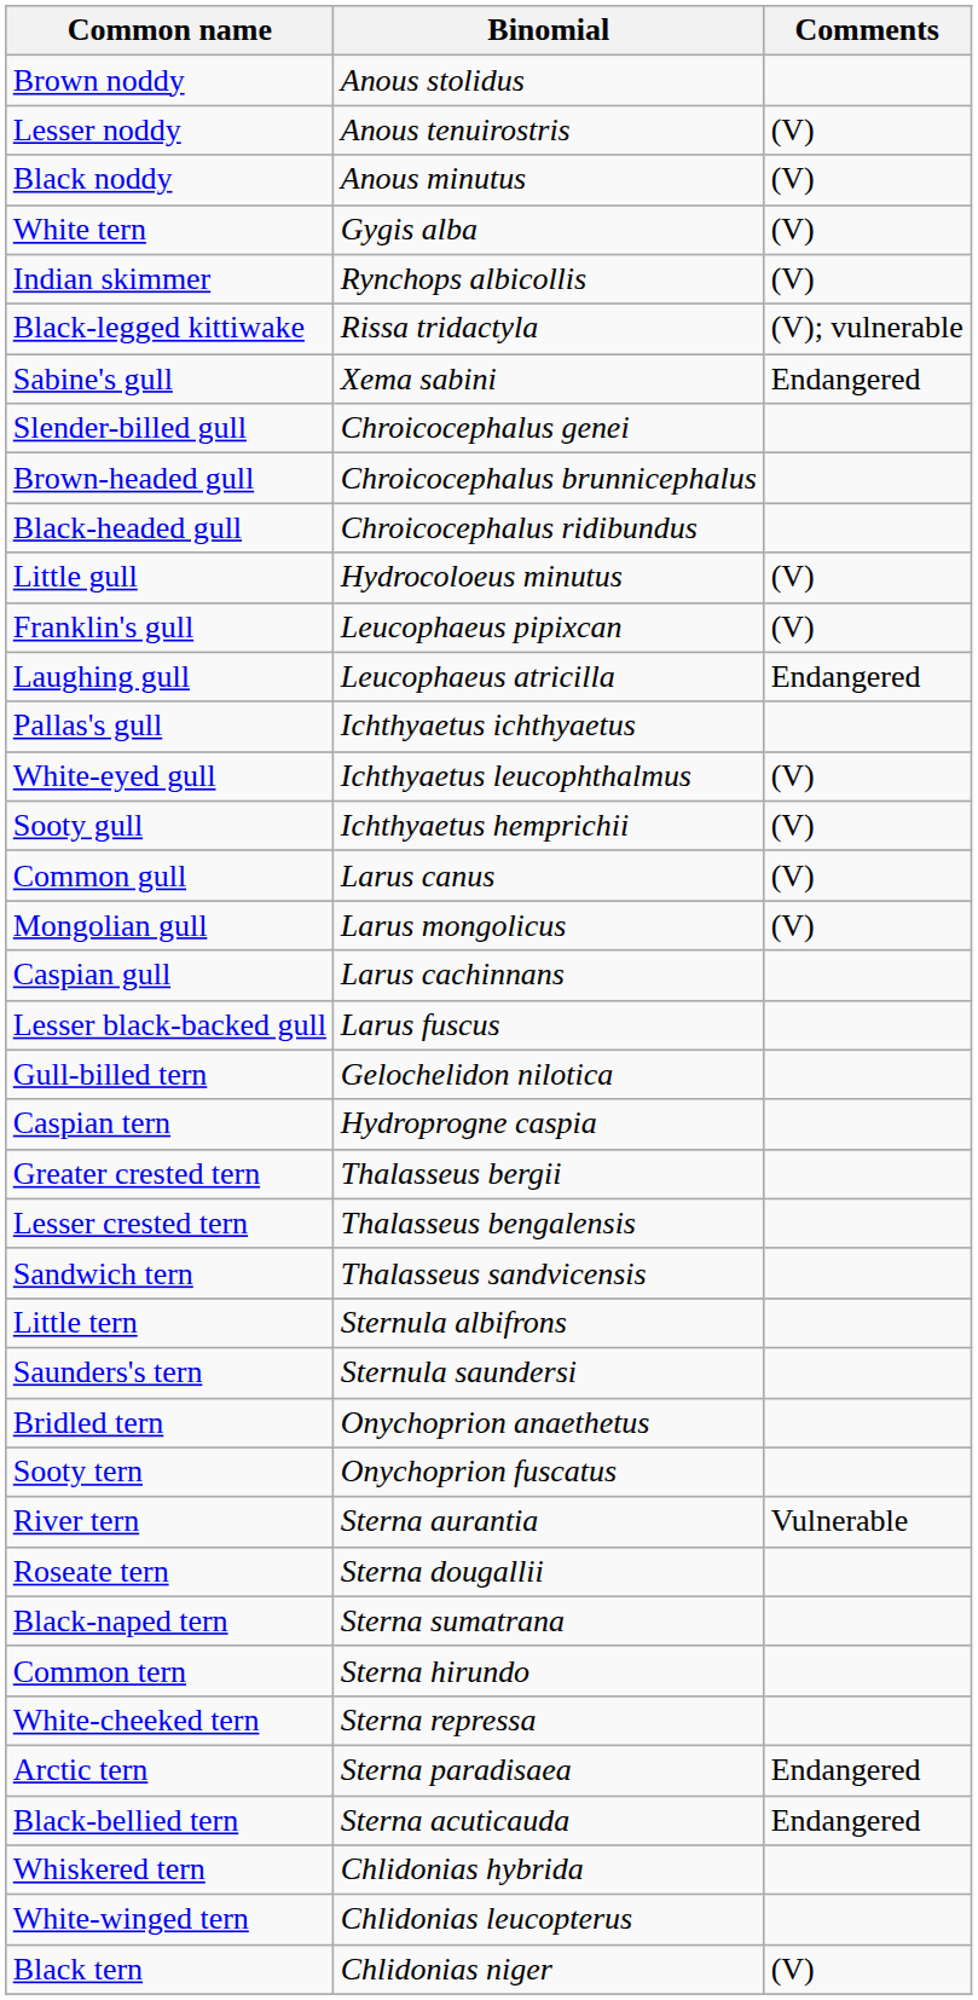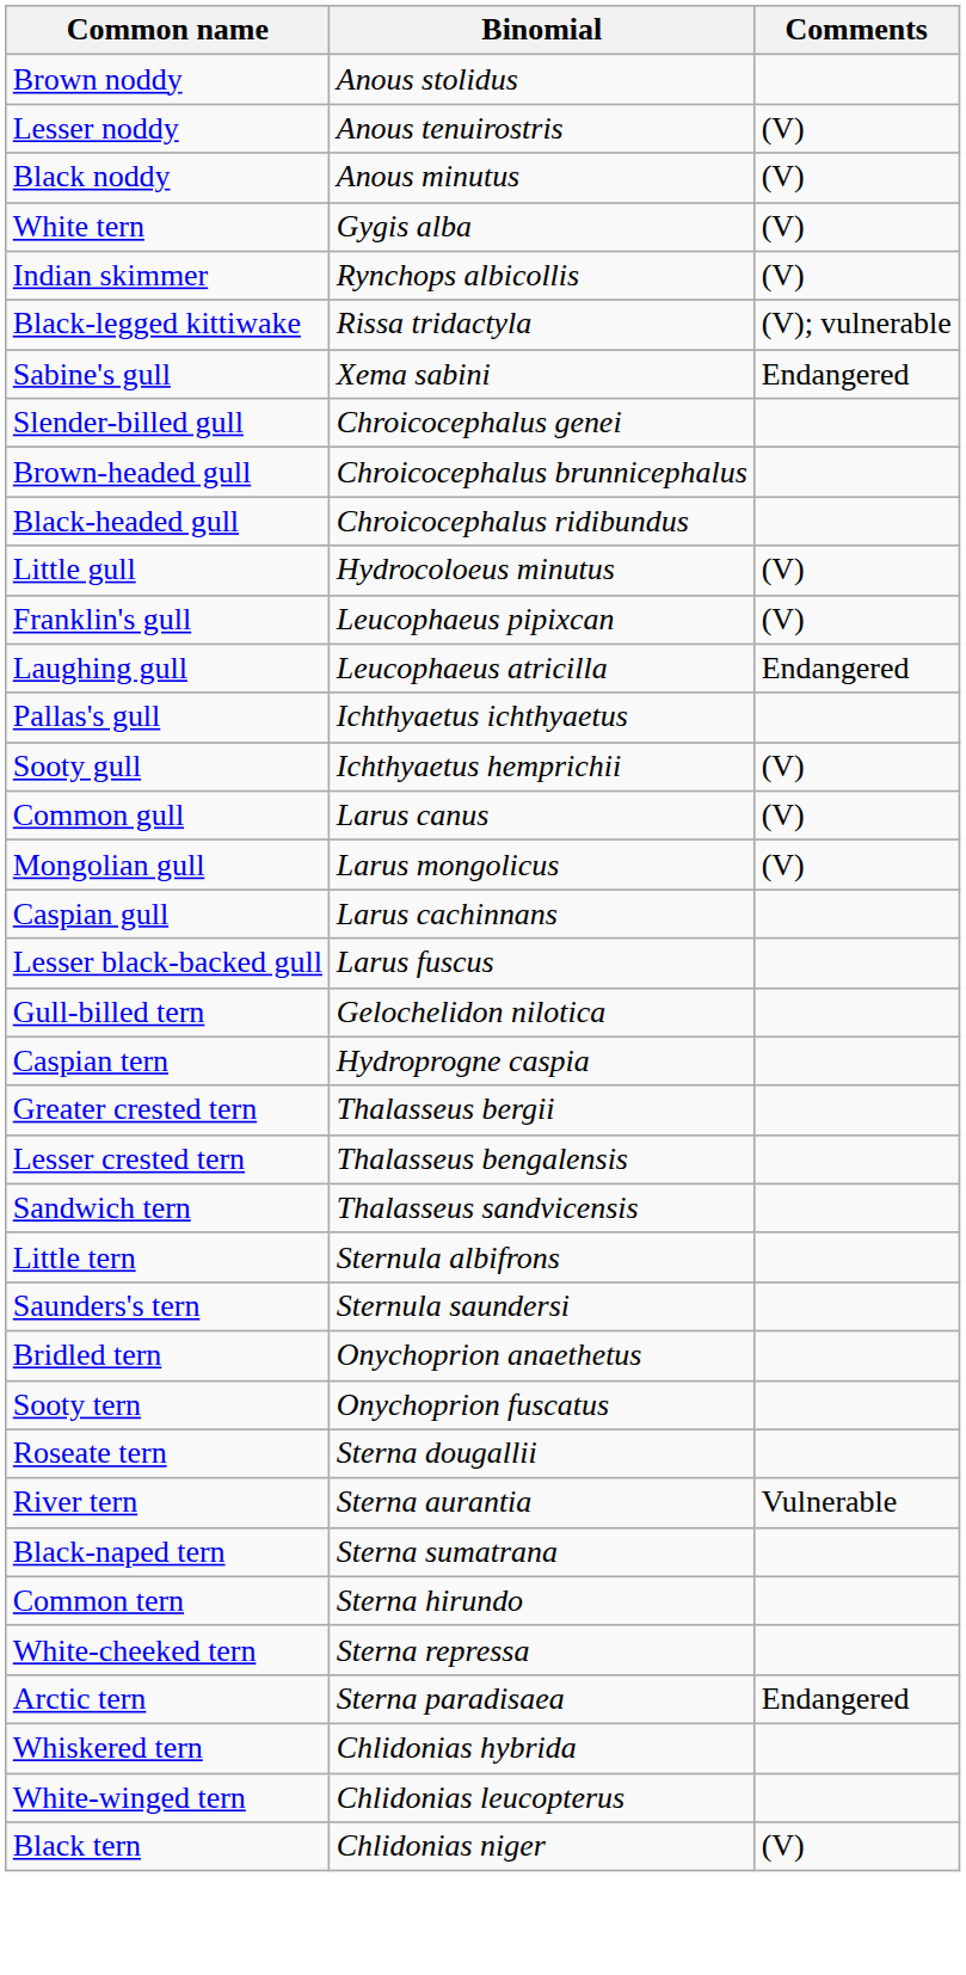- row: White-eyed gull | Ichthyaetus leucophthalmus | (V)
rows swapped: River tern <-> Roseate tern
- row: Black-bellied tern | Sterna acuticauda | Endangered
